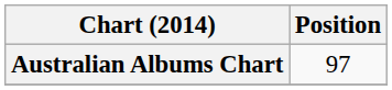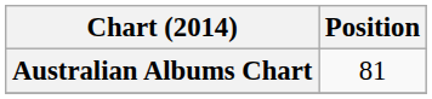Australian Albums Chart | Position: 97 -> 81
